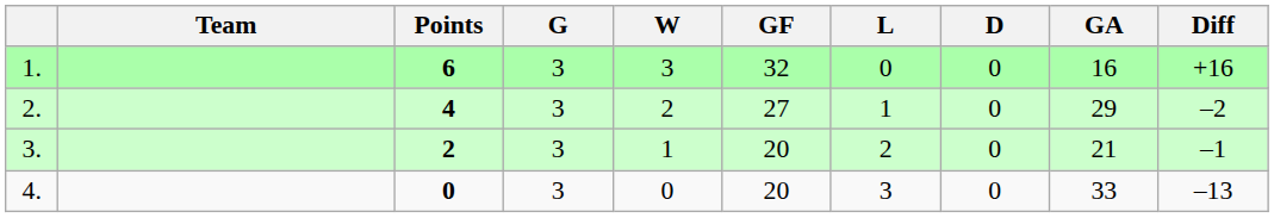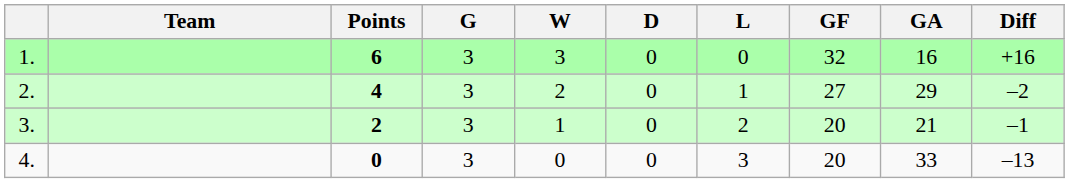columns swapped: D <-> GF
